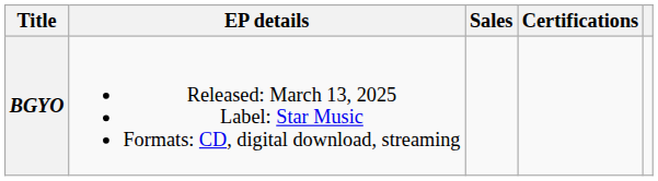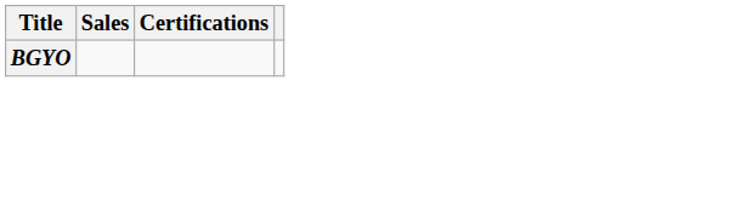- column: EP details | Released: March 13, 2025 Label: Star Music Formats: CD, digital download, streaming
